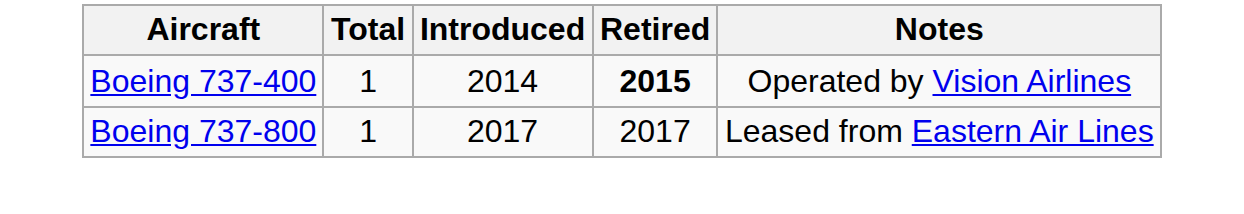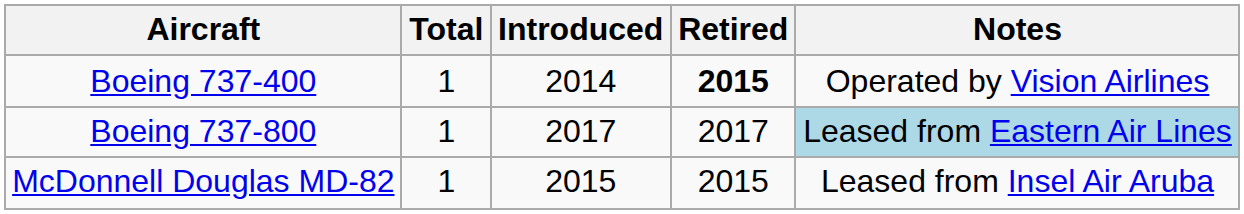Boeing 737-800 | Notes: no background -> lightblue background
+ row: McDonnell Douglas MD-82 | 1 | 2015 | 2015 | Leased from Insel Air Aruba
